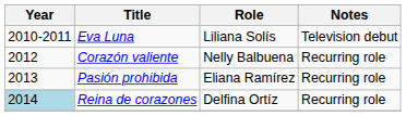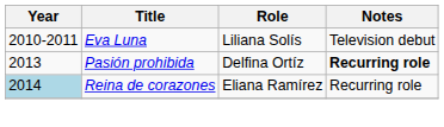- row: 2012 | Corazón valiente | Nelly Balbuena | Recurring role
Pasión prohibida | Role: Eliana Ramírez -> Delfina Ortíz
Pasión prohibida | Notes: normal -> bold
Reina de corazones | Role: Delfina Ortíz -> Eliana Ramírez
